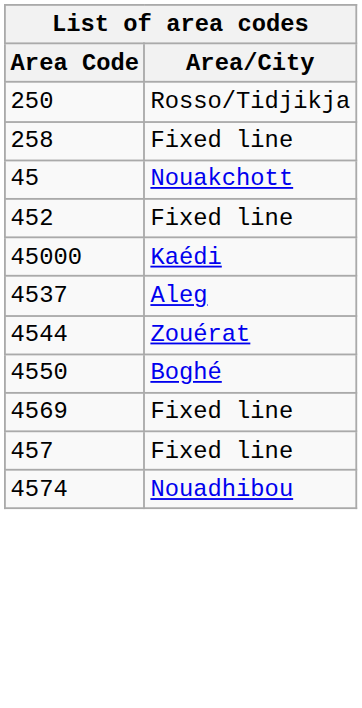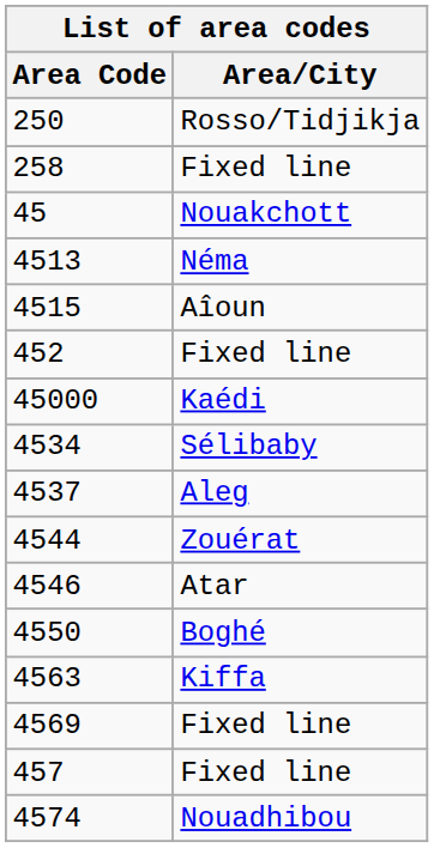+ row: 4513 | Néma
+ row: 4515 | Aîoun
+ row: 4534 | Sélibaby
+ row: 4546 | Atar
+ row: 4563 | Kiffa
